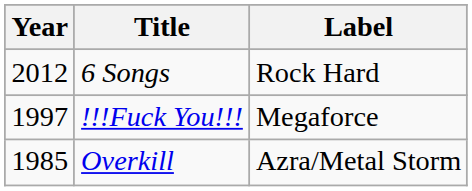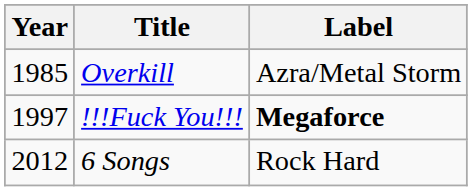rows swapped: Overkill <-> 6 Songs
!!!Fuck You!!! | Label: normal -> bold
